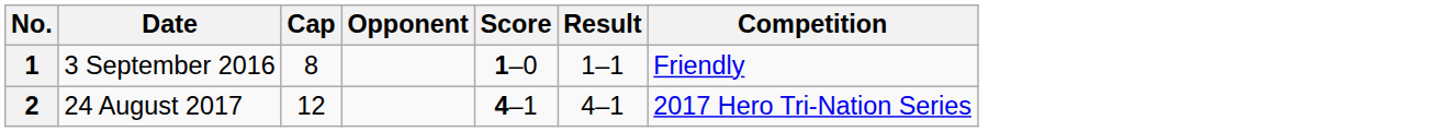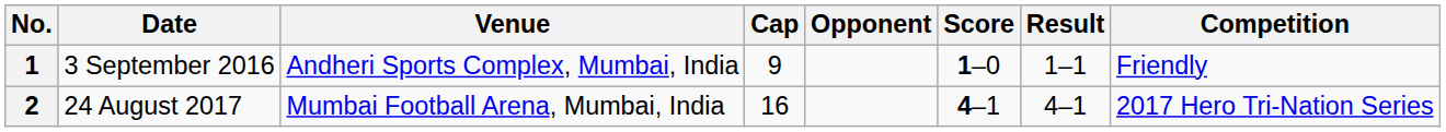+ column: Venue | Andheri Sports Complex, Mumbai, India | Mumbai Football Arena, Mumbai, India
1 | Cap: 8 -> 9
2 | Cap: 12 -> 16
